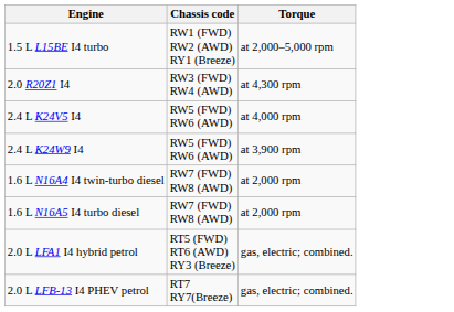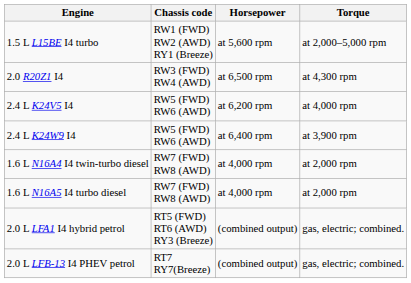+ column: Horsepower | at 5,600 rpm | at 6,500 rpm | at 6,200 rpm | at 6,400 rpm | at 4,000 rpm | at 4,000 rpm | (combined output) | (combined output)
